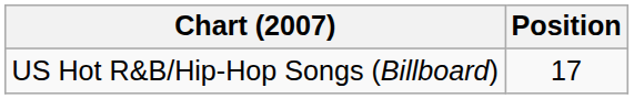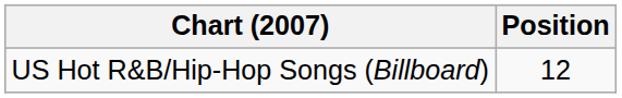US Hot R&B/Hip-Hop Songs (Billboard) | Position: 17 -> 12
